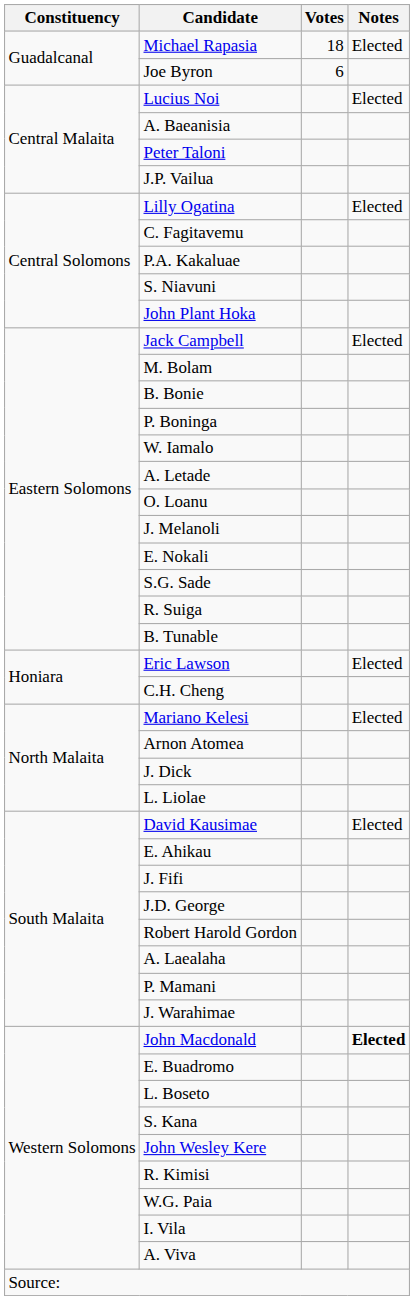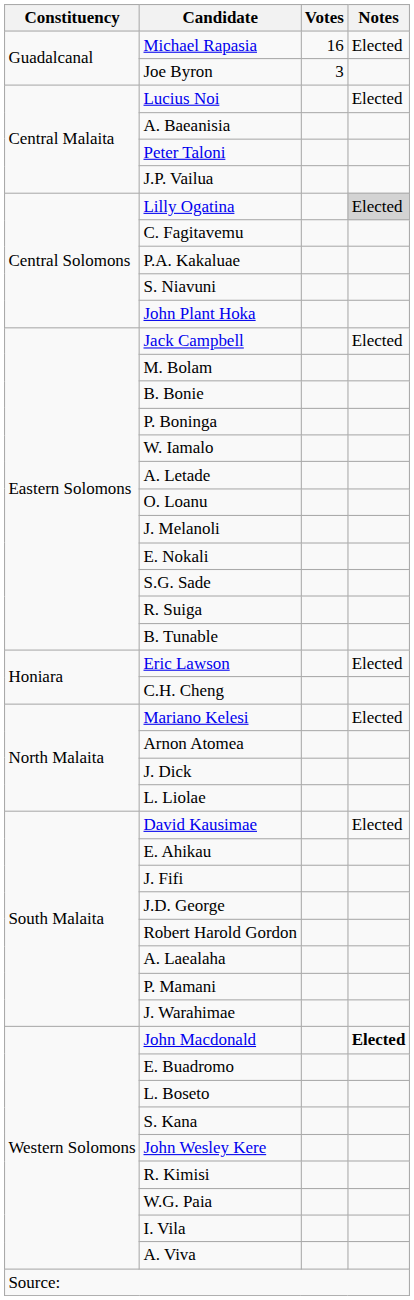Michael Rapasia | Votes: 18 -> 16
Joe Byron | Votes: 6 -> 3
Lilly Ogatina | Notes: no background -> lightgrey background
